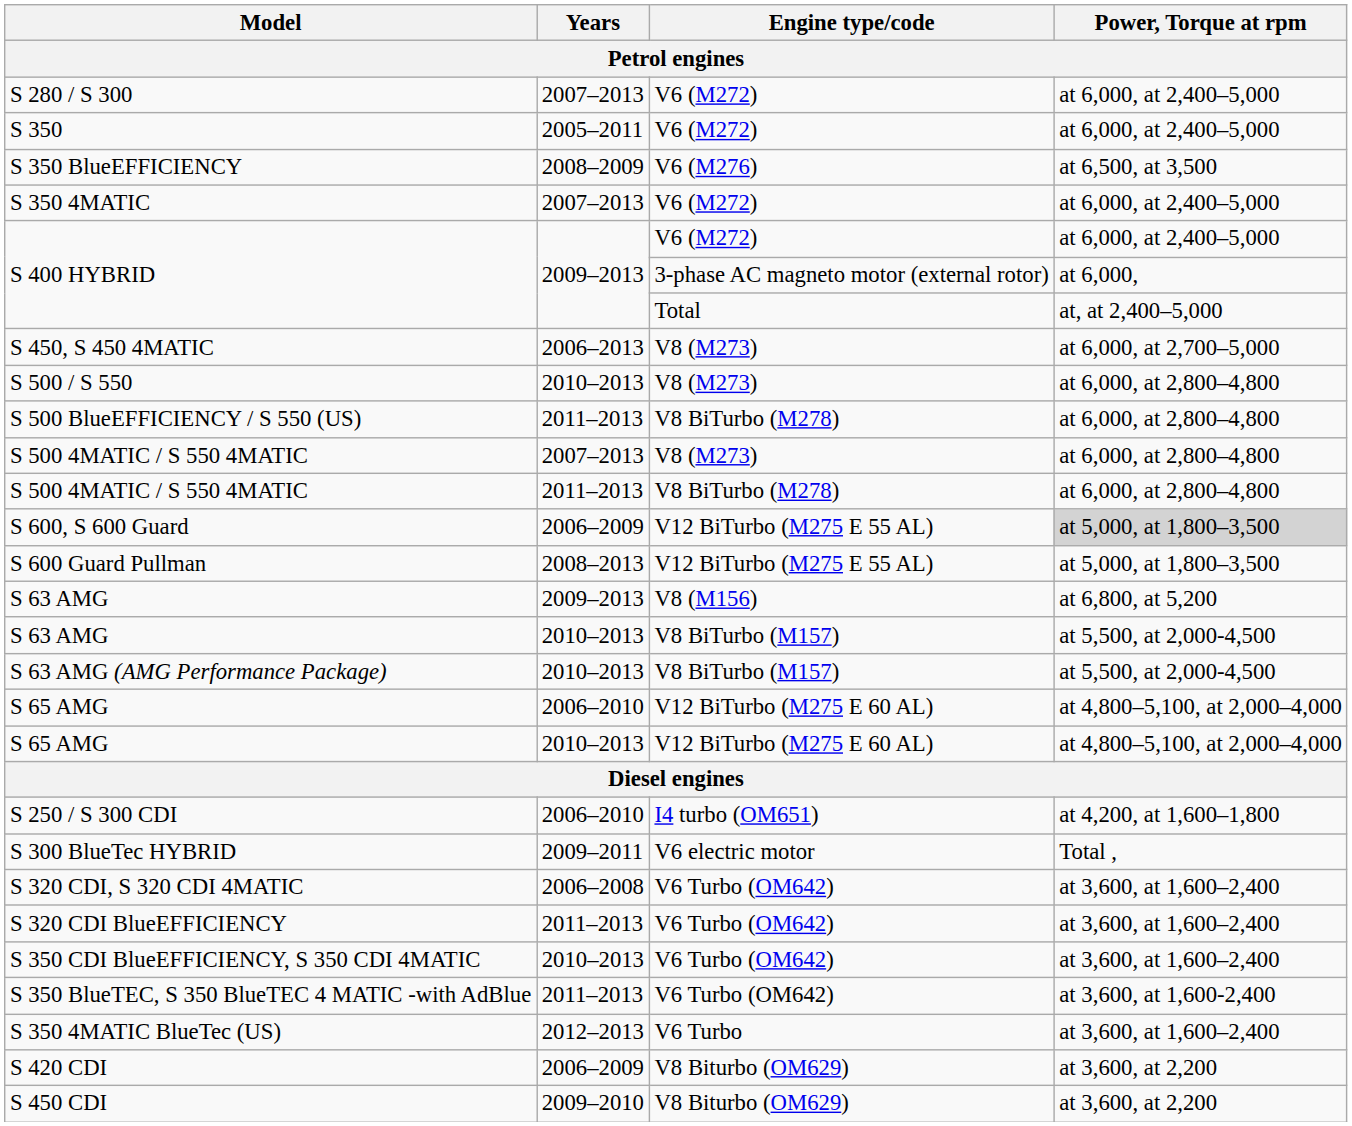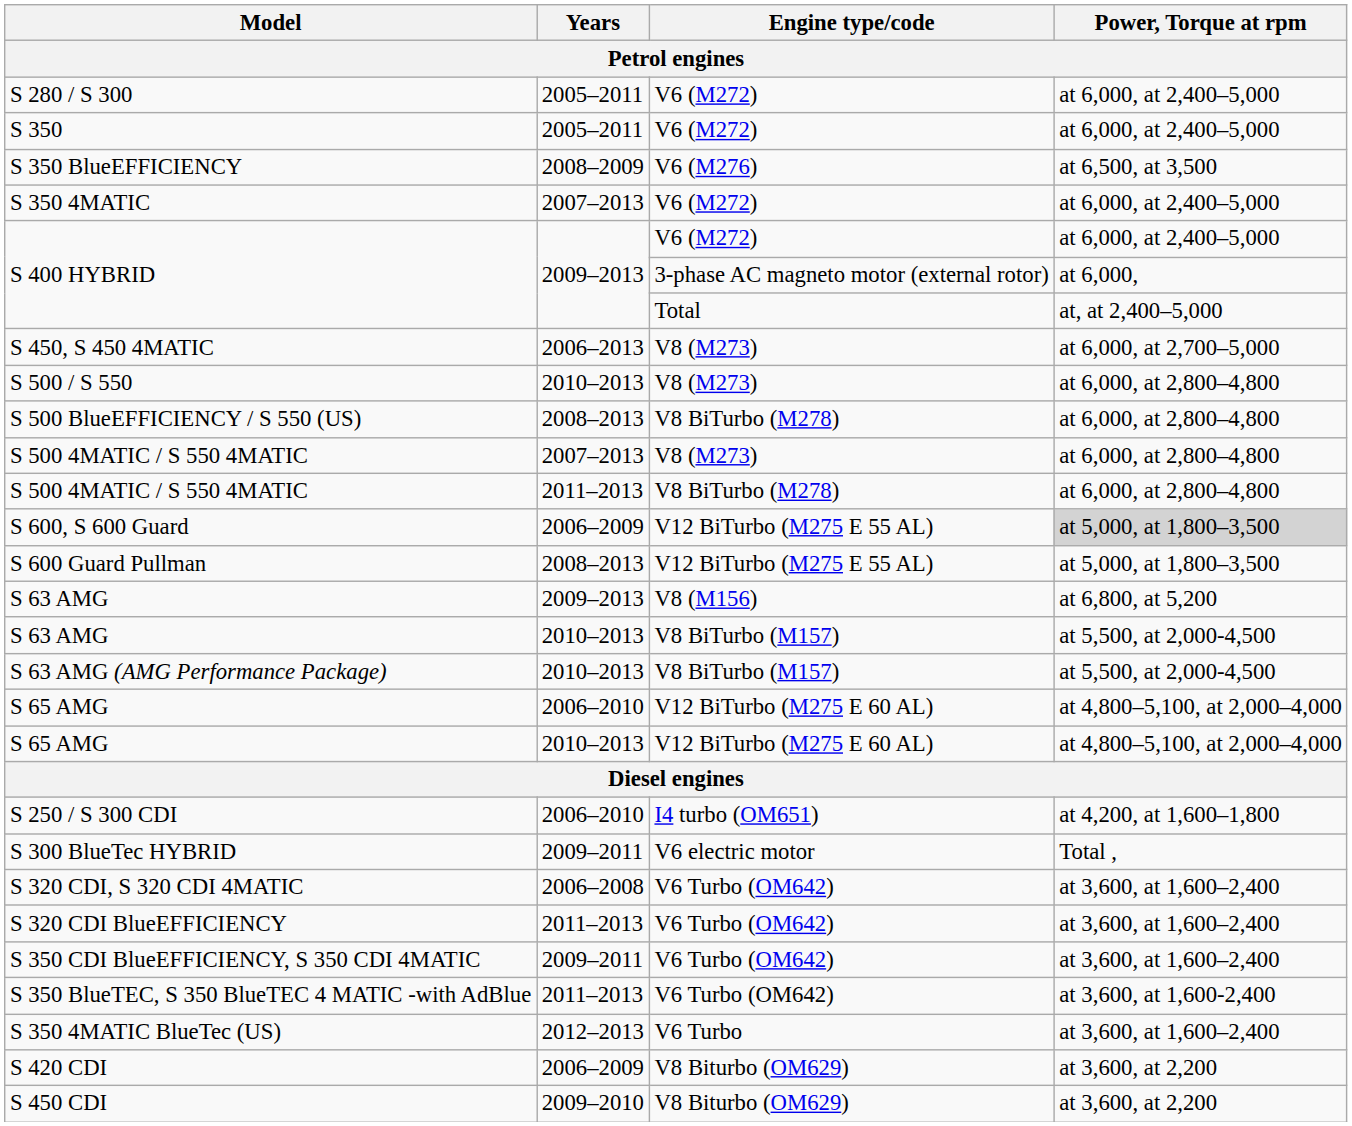S 280 / S 300 | Years: 2007–2013 -> 2005–2011
S 500 BlueEFFICIENCY / S 550 (US) | Years: 2011–2013 -> 2008–2013
S 350 CDI BlueEFFICIENCY, S 350 CDI 4MATIC | Years: 2010–2013 -> 2009–2011
